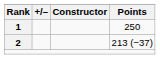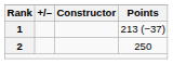1 | Points: 250 -> 213 (−37)
2 | Points: 213 (−37) -> 250
